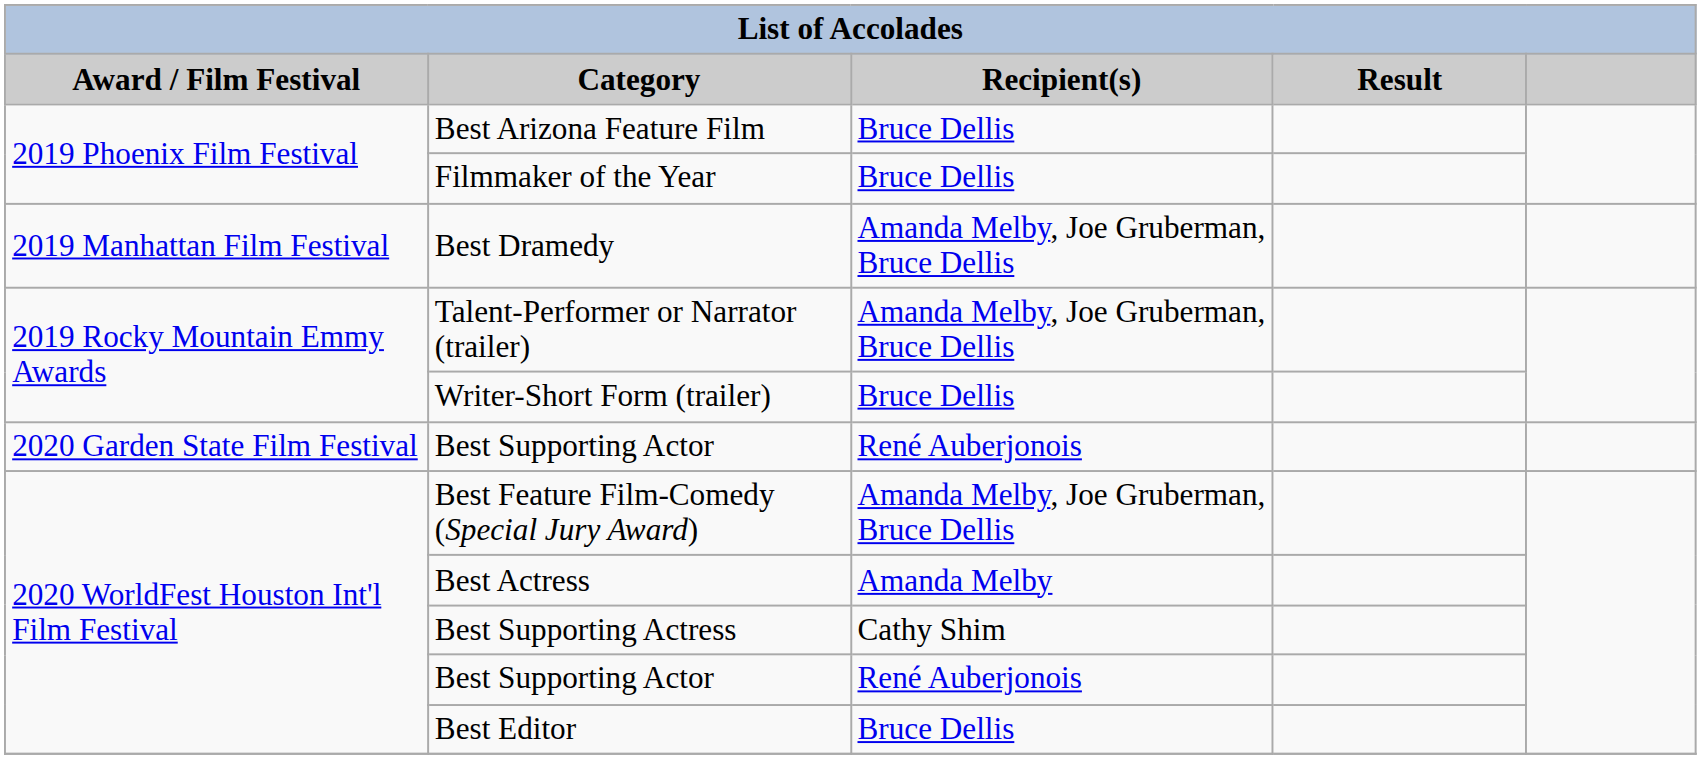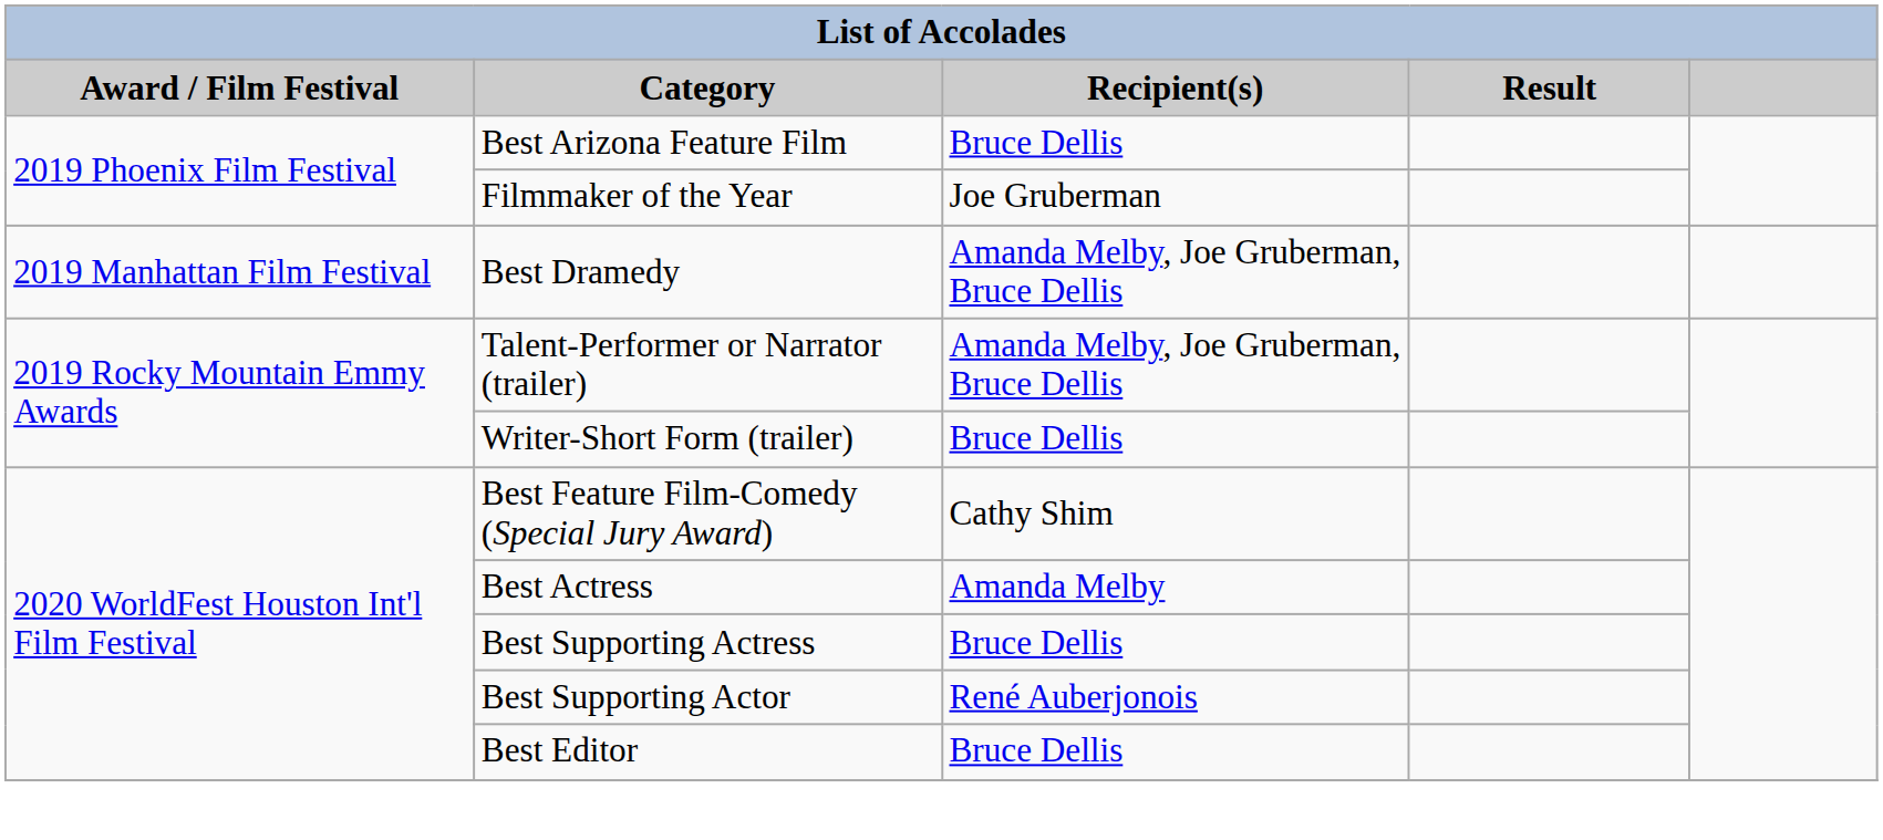Filmmaker of the Year | Recipient(s): Bruce Dellis -> Joe Gruberman
- row: 2020 Garden State Film Festival | Best Supporting Actor | René Auberjonois
Best Feature Film-Comedy (Special Jury Award) | Recipient(s): Amanda Melby, Joe Gruberman, Bruce Dellis -> Cathy Shim
Best Supporting Actress | Recipient(s): Cathy Shim -> Bruce Dellis
